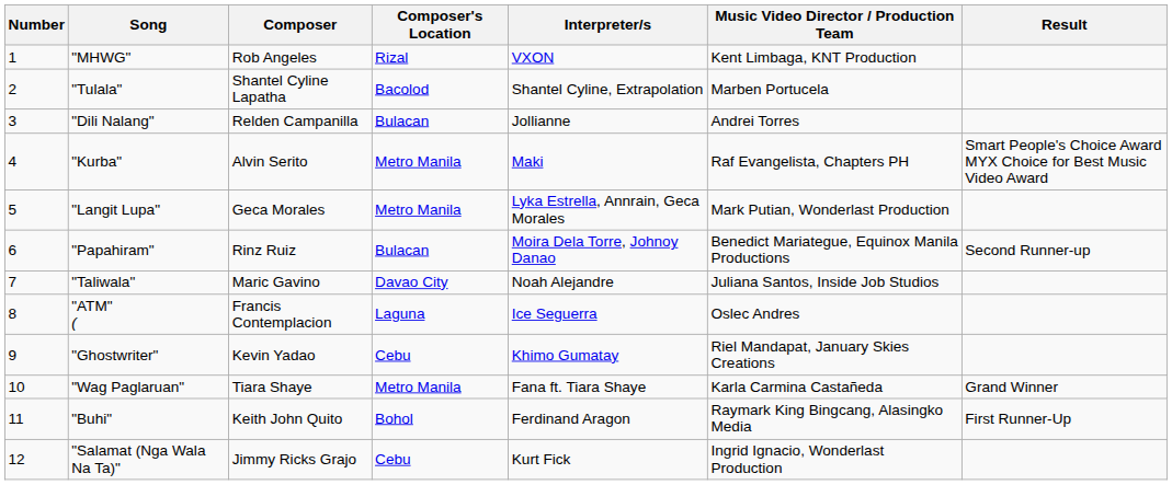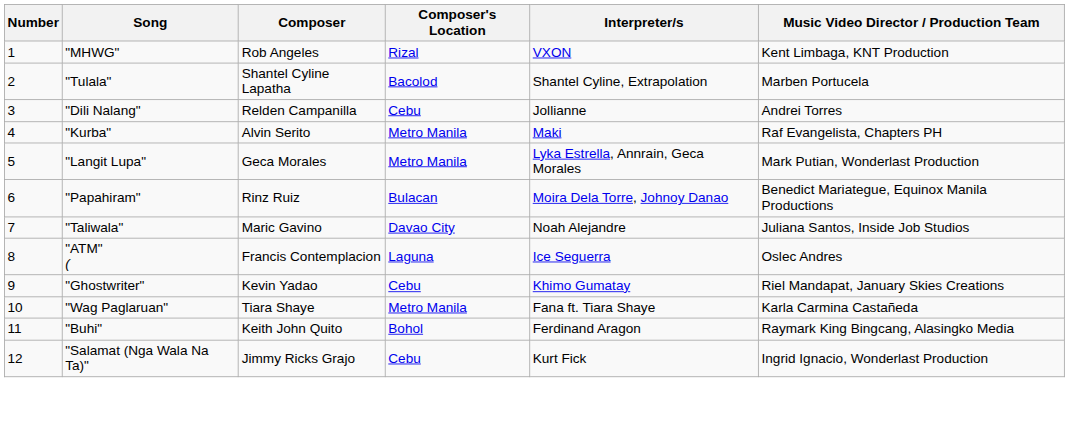- column: Result | Smart People's Choice Award MYX Choice for Best Music Video Award | Second Runner-up | Grand Winner | First Runner-Up
"Dili Nalang" | Composer's Location: Bulacan -> Cebu
